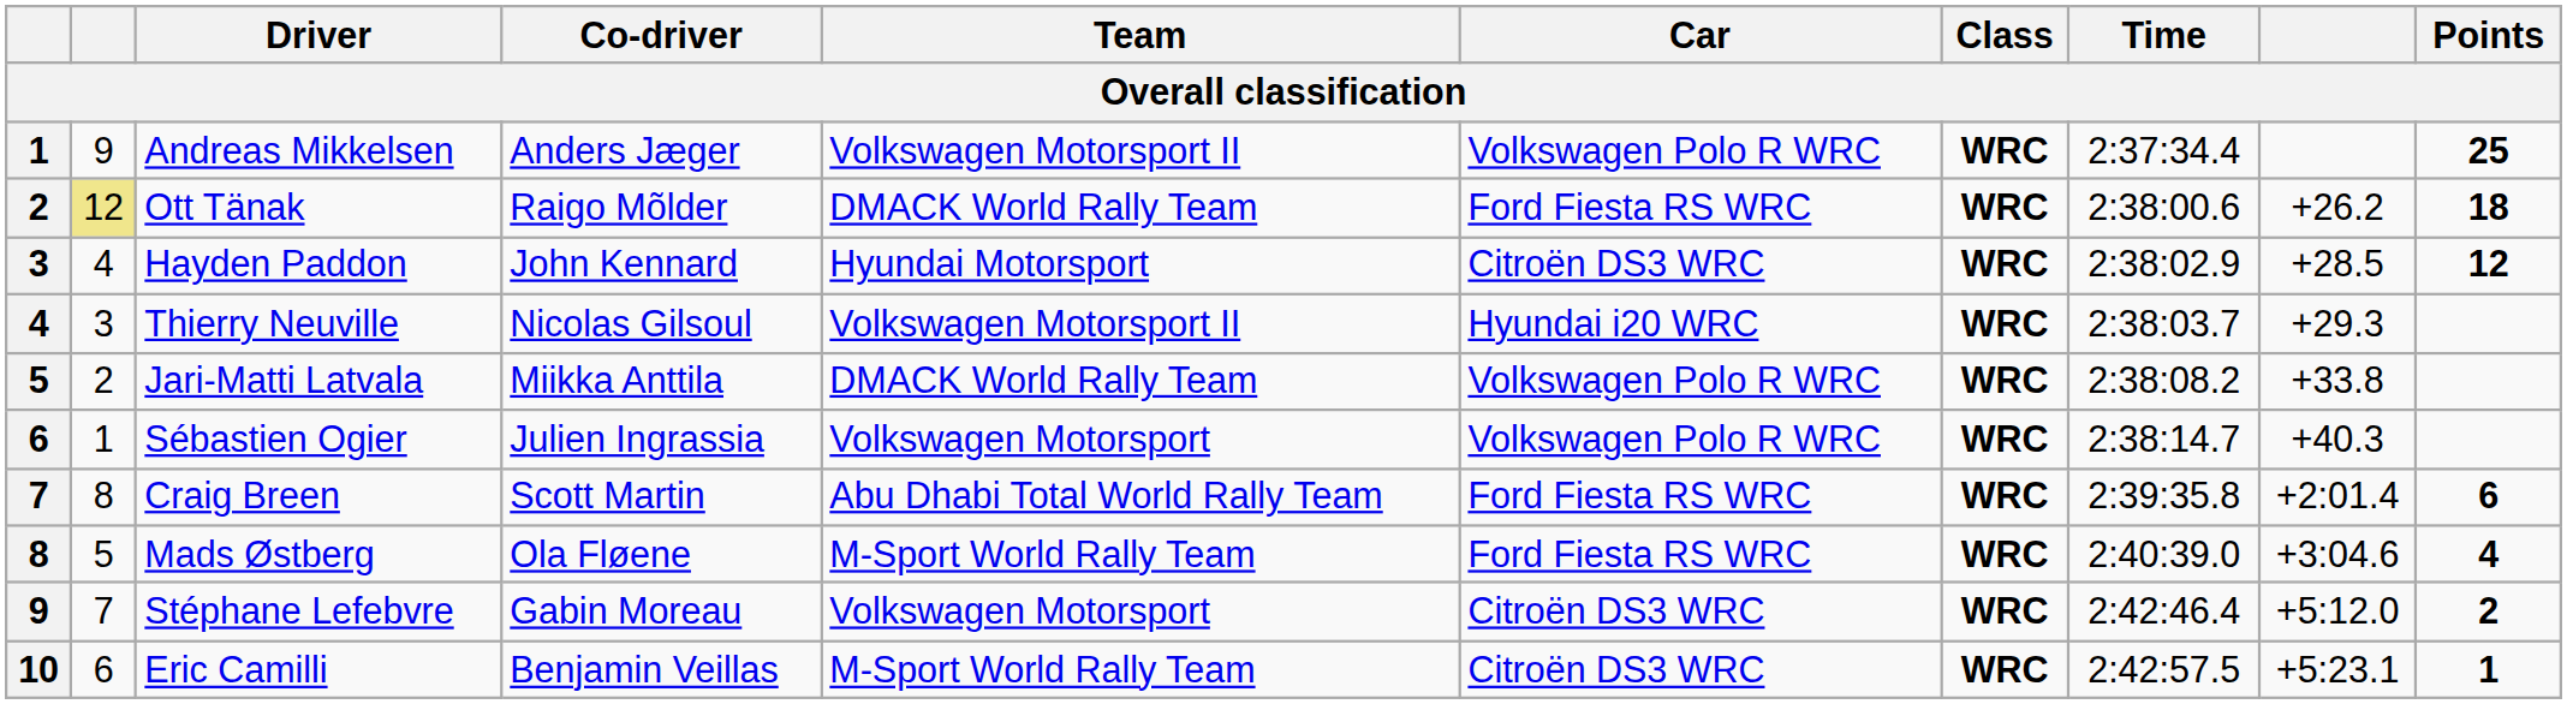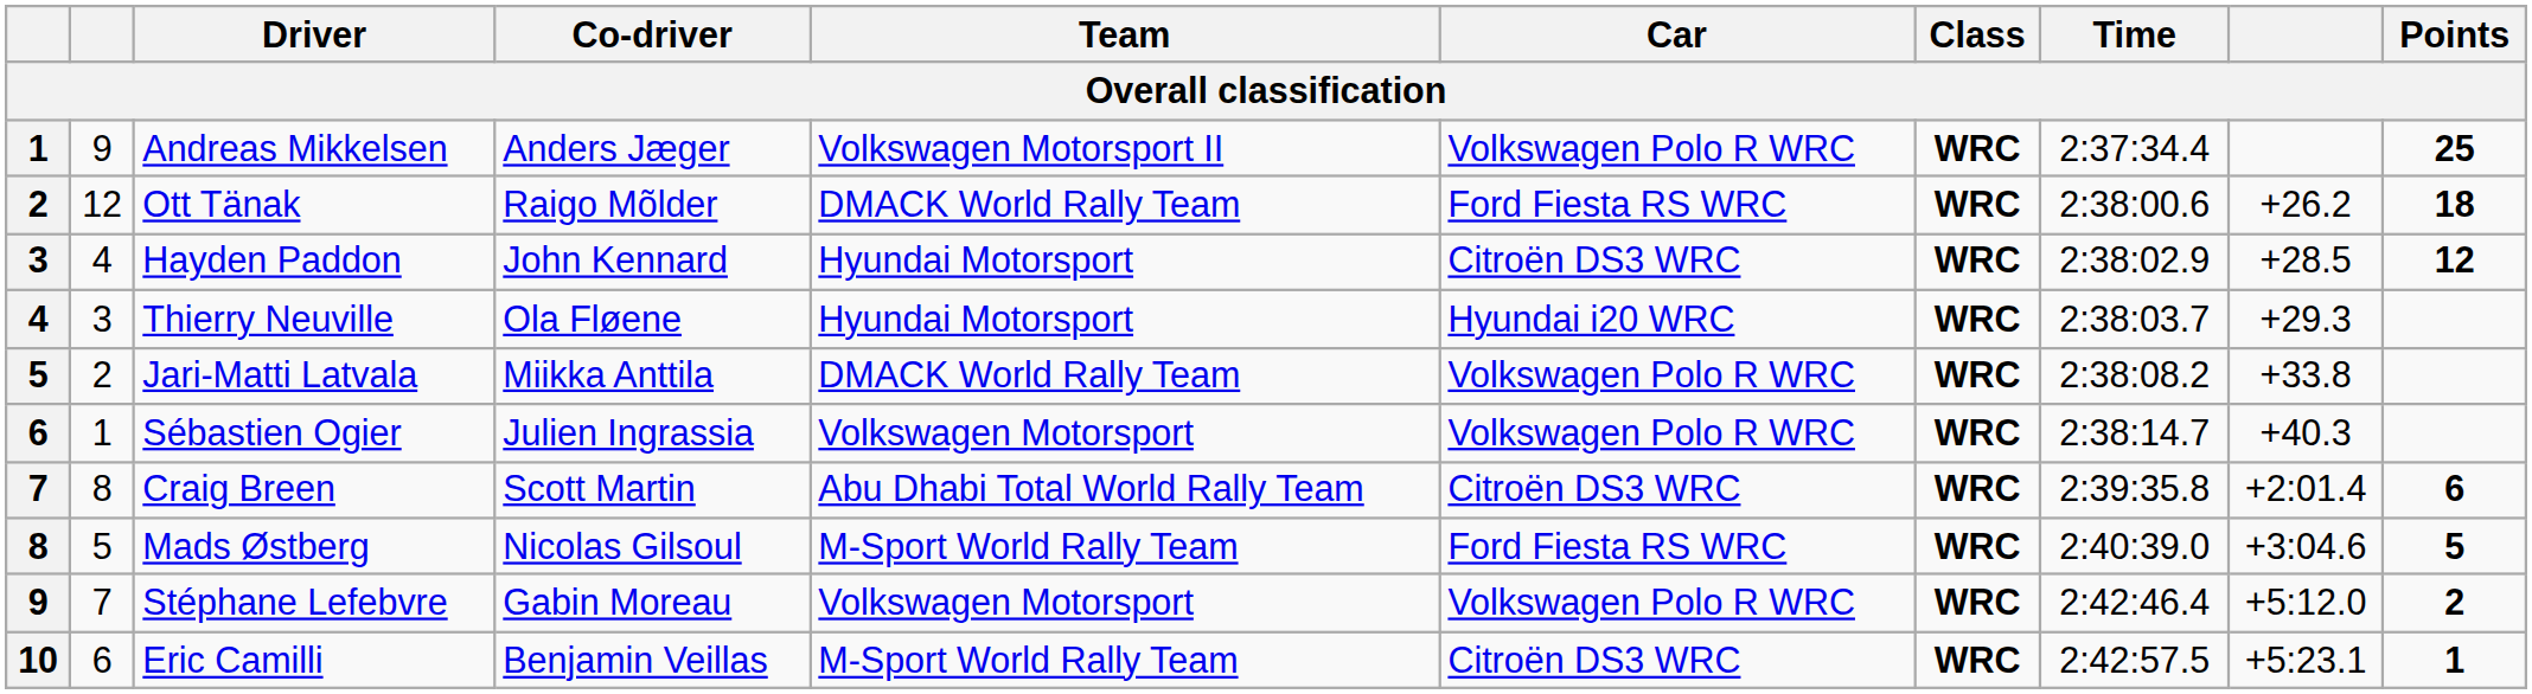Ott Tänak | column 2: khaki background -> no background
Thierry Neuville | Co-driver: Nicolas Gilsoul -> Ola Fløene
Thierry Neuville | Team: Volkswagen Motorsport II -> Hyundai Motorsport
Craig Breen | Car: Ford Fiesta RS WRC -> Citroën DS3 WRC
Mads Østberg | Co-driver: Ola Fløene -> Nicolas Gilsoul
Mads Østberg | Points: 4 -> 5
Stéphane Lefebvre | Car: Citroën DS3 WRC -> Volkswagen Polo R WRC
